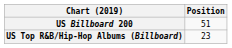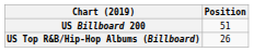US Top R&B/Hip-Hop Albums (Billboard) | Position: 23 -> 26
